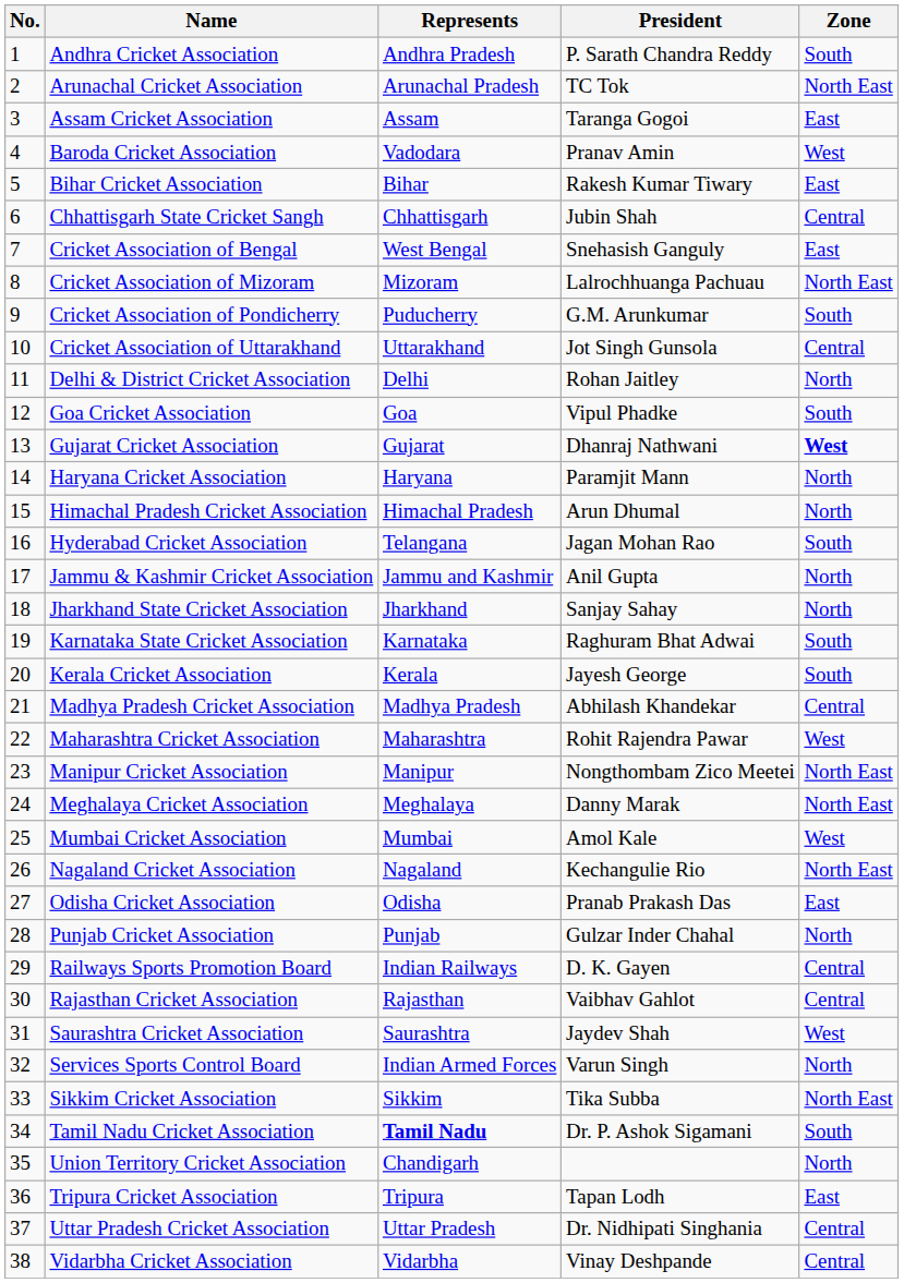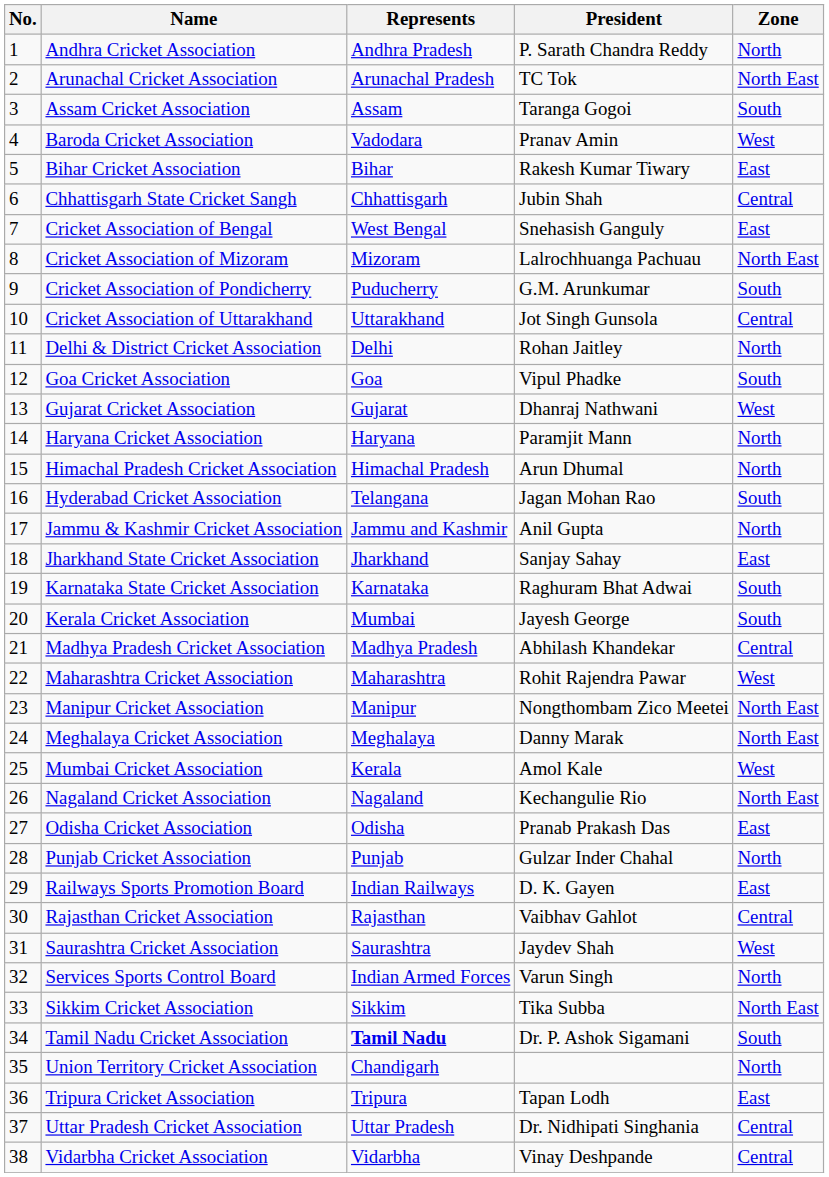Andhra Cricket Association | Zone: South -> North
Assam Cricket Association | Zone: East -> South
Gujarat Cricket Association | Zone: bold -> normal
Jharkhand State Cricket Association | Zone: North -> East
Kerala Cricket Association | Represents: Kerala -> Mumbai
Mumbai Cricket Association | Represents: Mumbai -> Kerala
Railways Sports Promotion Board | Zone: Central -> East
